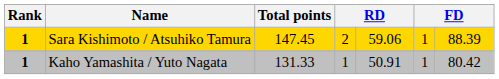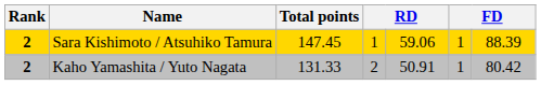Sara Kishimoto / Atsuhiko Tamura | Rank: 1 -> 2
Sara Kishimoto / Atsuhiko Tamura | column 4: 2 -> 1
Kaho Yamashita / Yuto Nagata | Rank: 1 -> 2
Kaho Yamashita / Yuto Nagata | column 4: 1 -> 2
